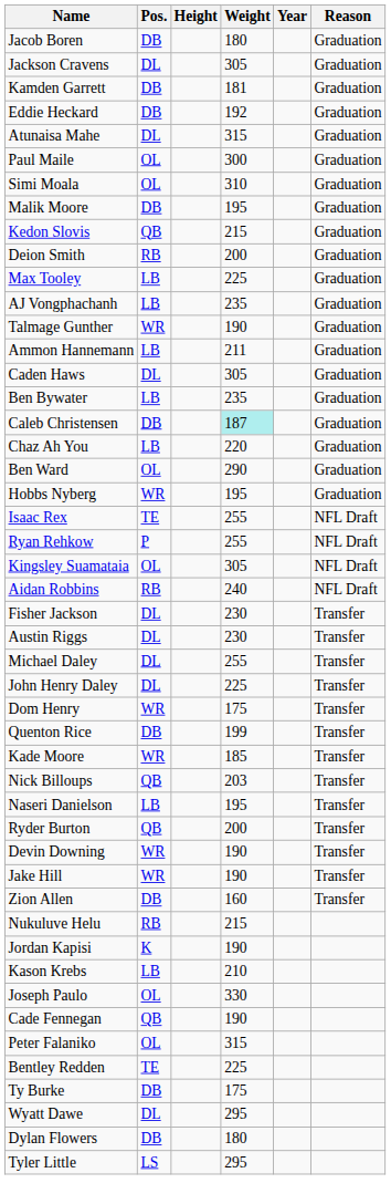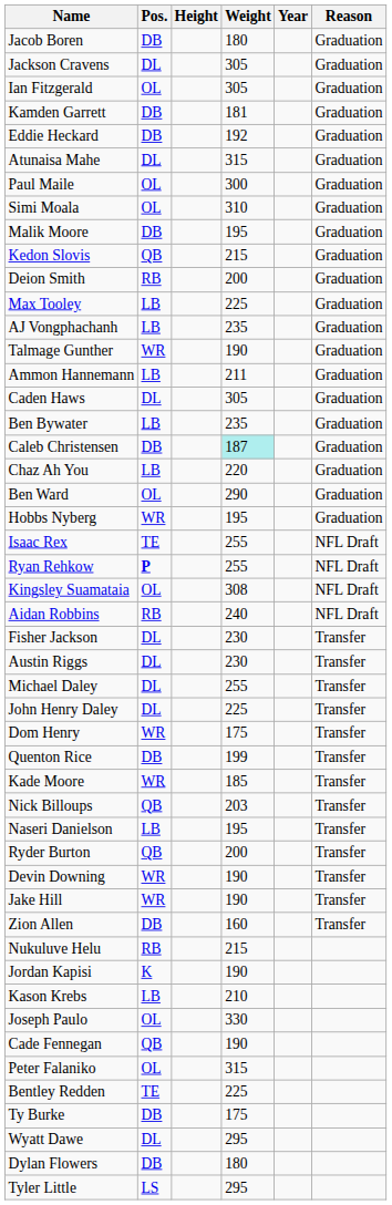+ row: Ian Fitzgerald | OL | 305 | Graduation
Ryan Rehkow | Pos.: normal -> bold
Kingsley Suamataia | Weight: 305 -> 308
